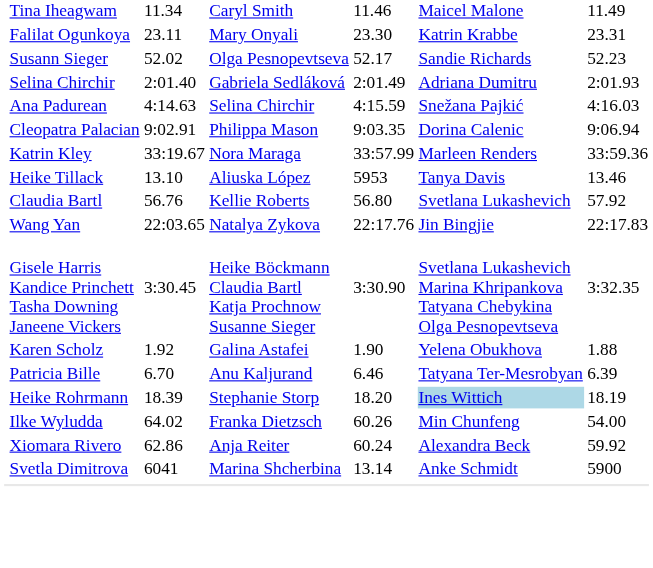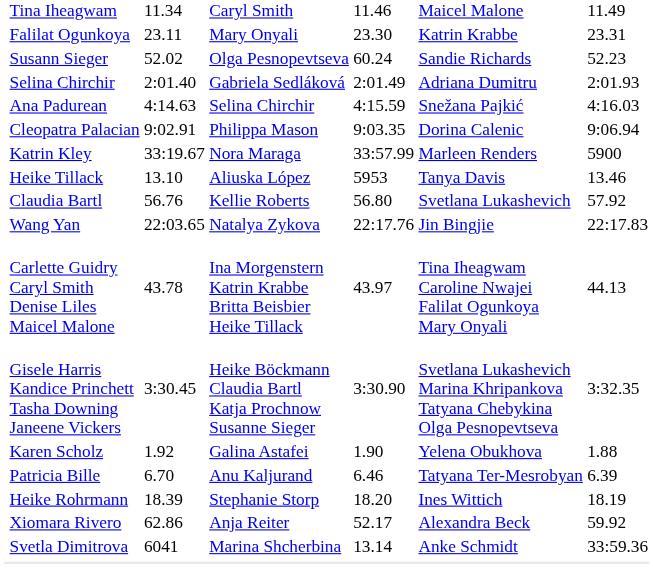Susann Sieger | column 5: 52.17 -> 60.24
Katrin Kley | column 7: 33:59.36 -> 5900
+ row: Carlette Guidry Caryl Smith Denise Liles Maicel Malone | 43.78 | Ina Morgenstern Katrin Krabbe Britta Beisbier Heike Tillack | 43.97 | Tina Iheagwam Caroline Nwajei Falilat Ogunkoya Mary Onyali | 44.13
Heike Rohrmann | column 6: lightblue background -> no background
- row: Ilke Wyludda | 64.02 | Franka Dietzsch | 60.26 | Min Chunfeng | 54.00
Xiomara Rivero | column 5: 60.24 -> 52.17
Svetla Dimitrova | column 7: 5900 -> 33:59.36
